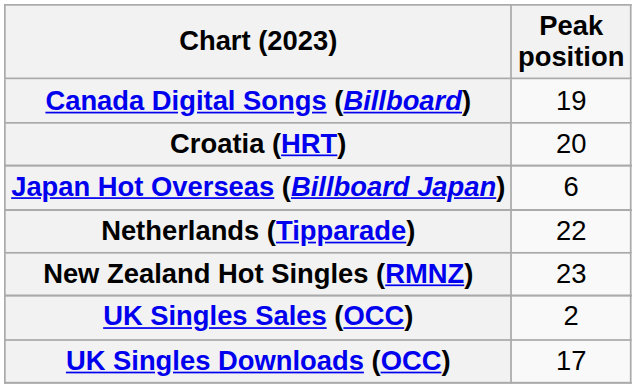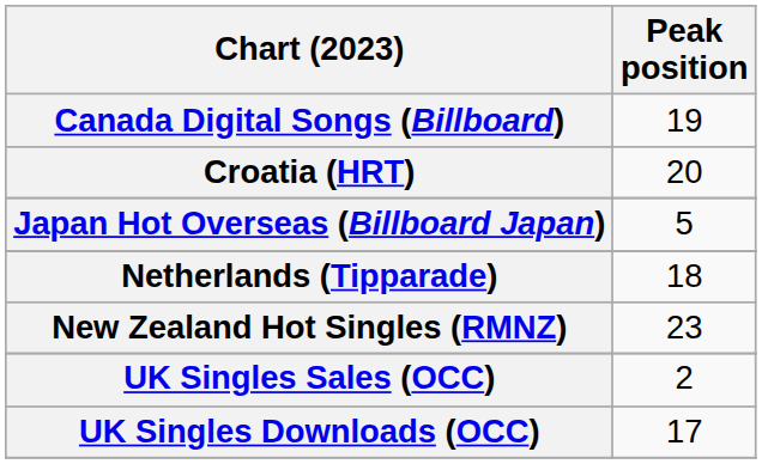Japan Hot Overseas (Billboard Japan) | Peak position: 6 -> 5
Netherlands (Tipparade) | Peak position: 22 -> 18
